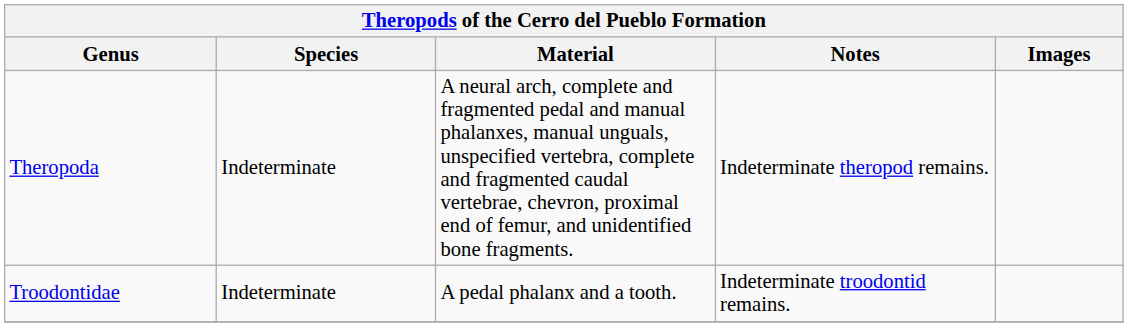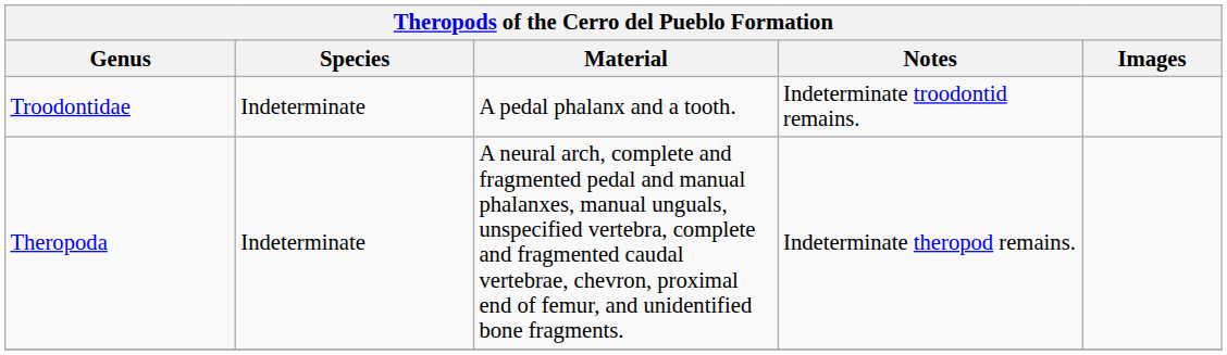rows swapped: Theropoda <-> Troodontidae
